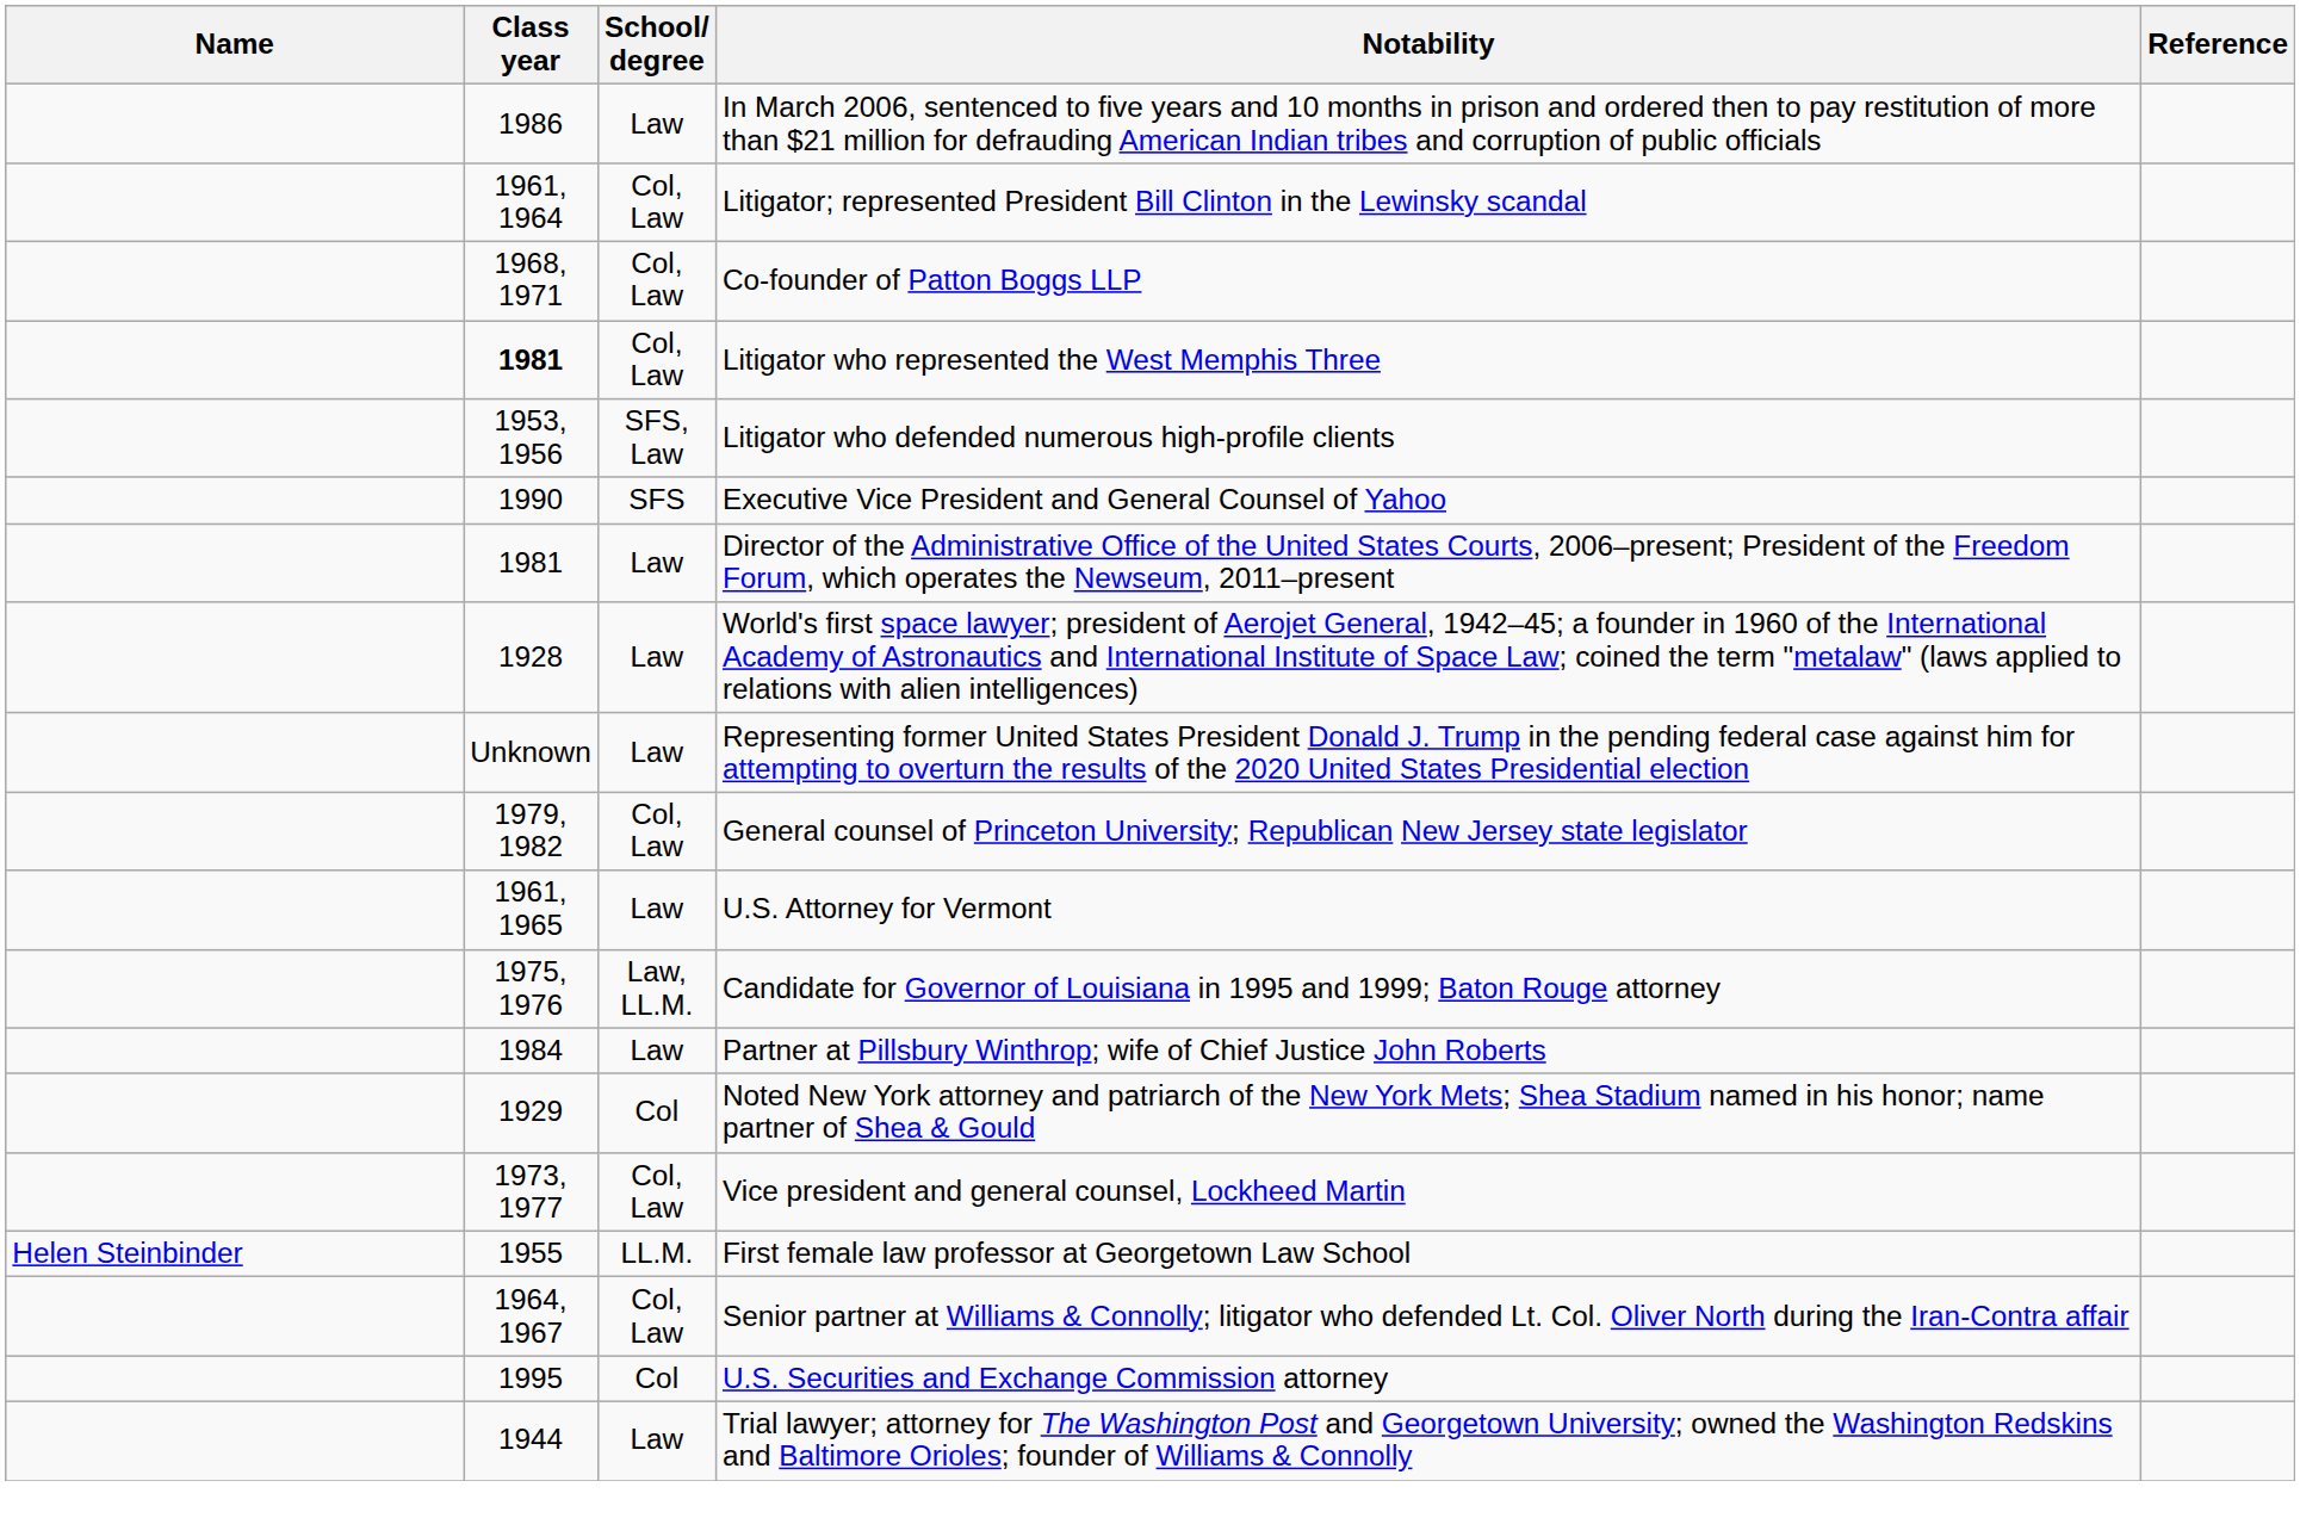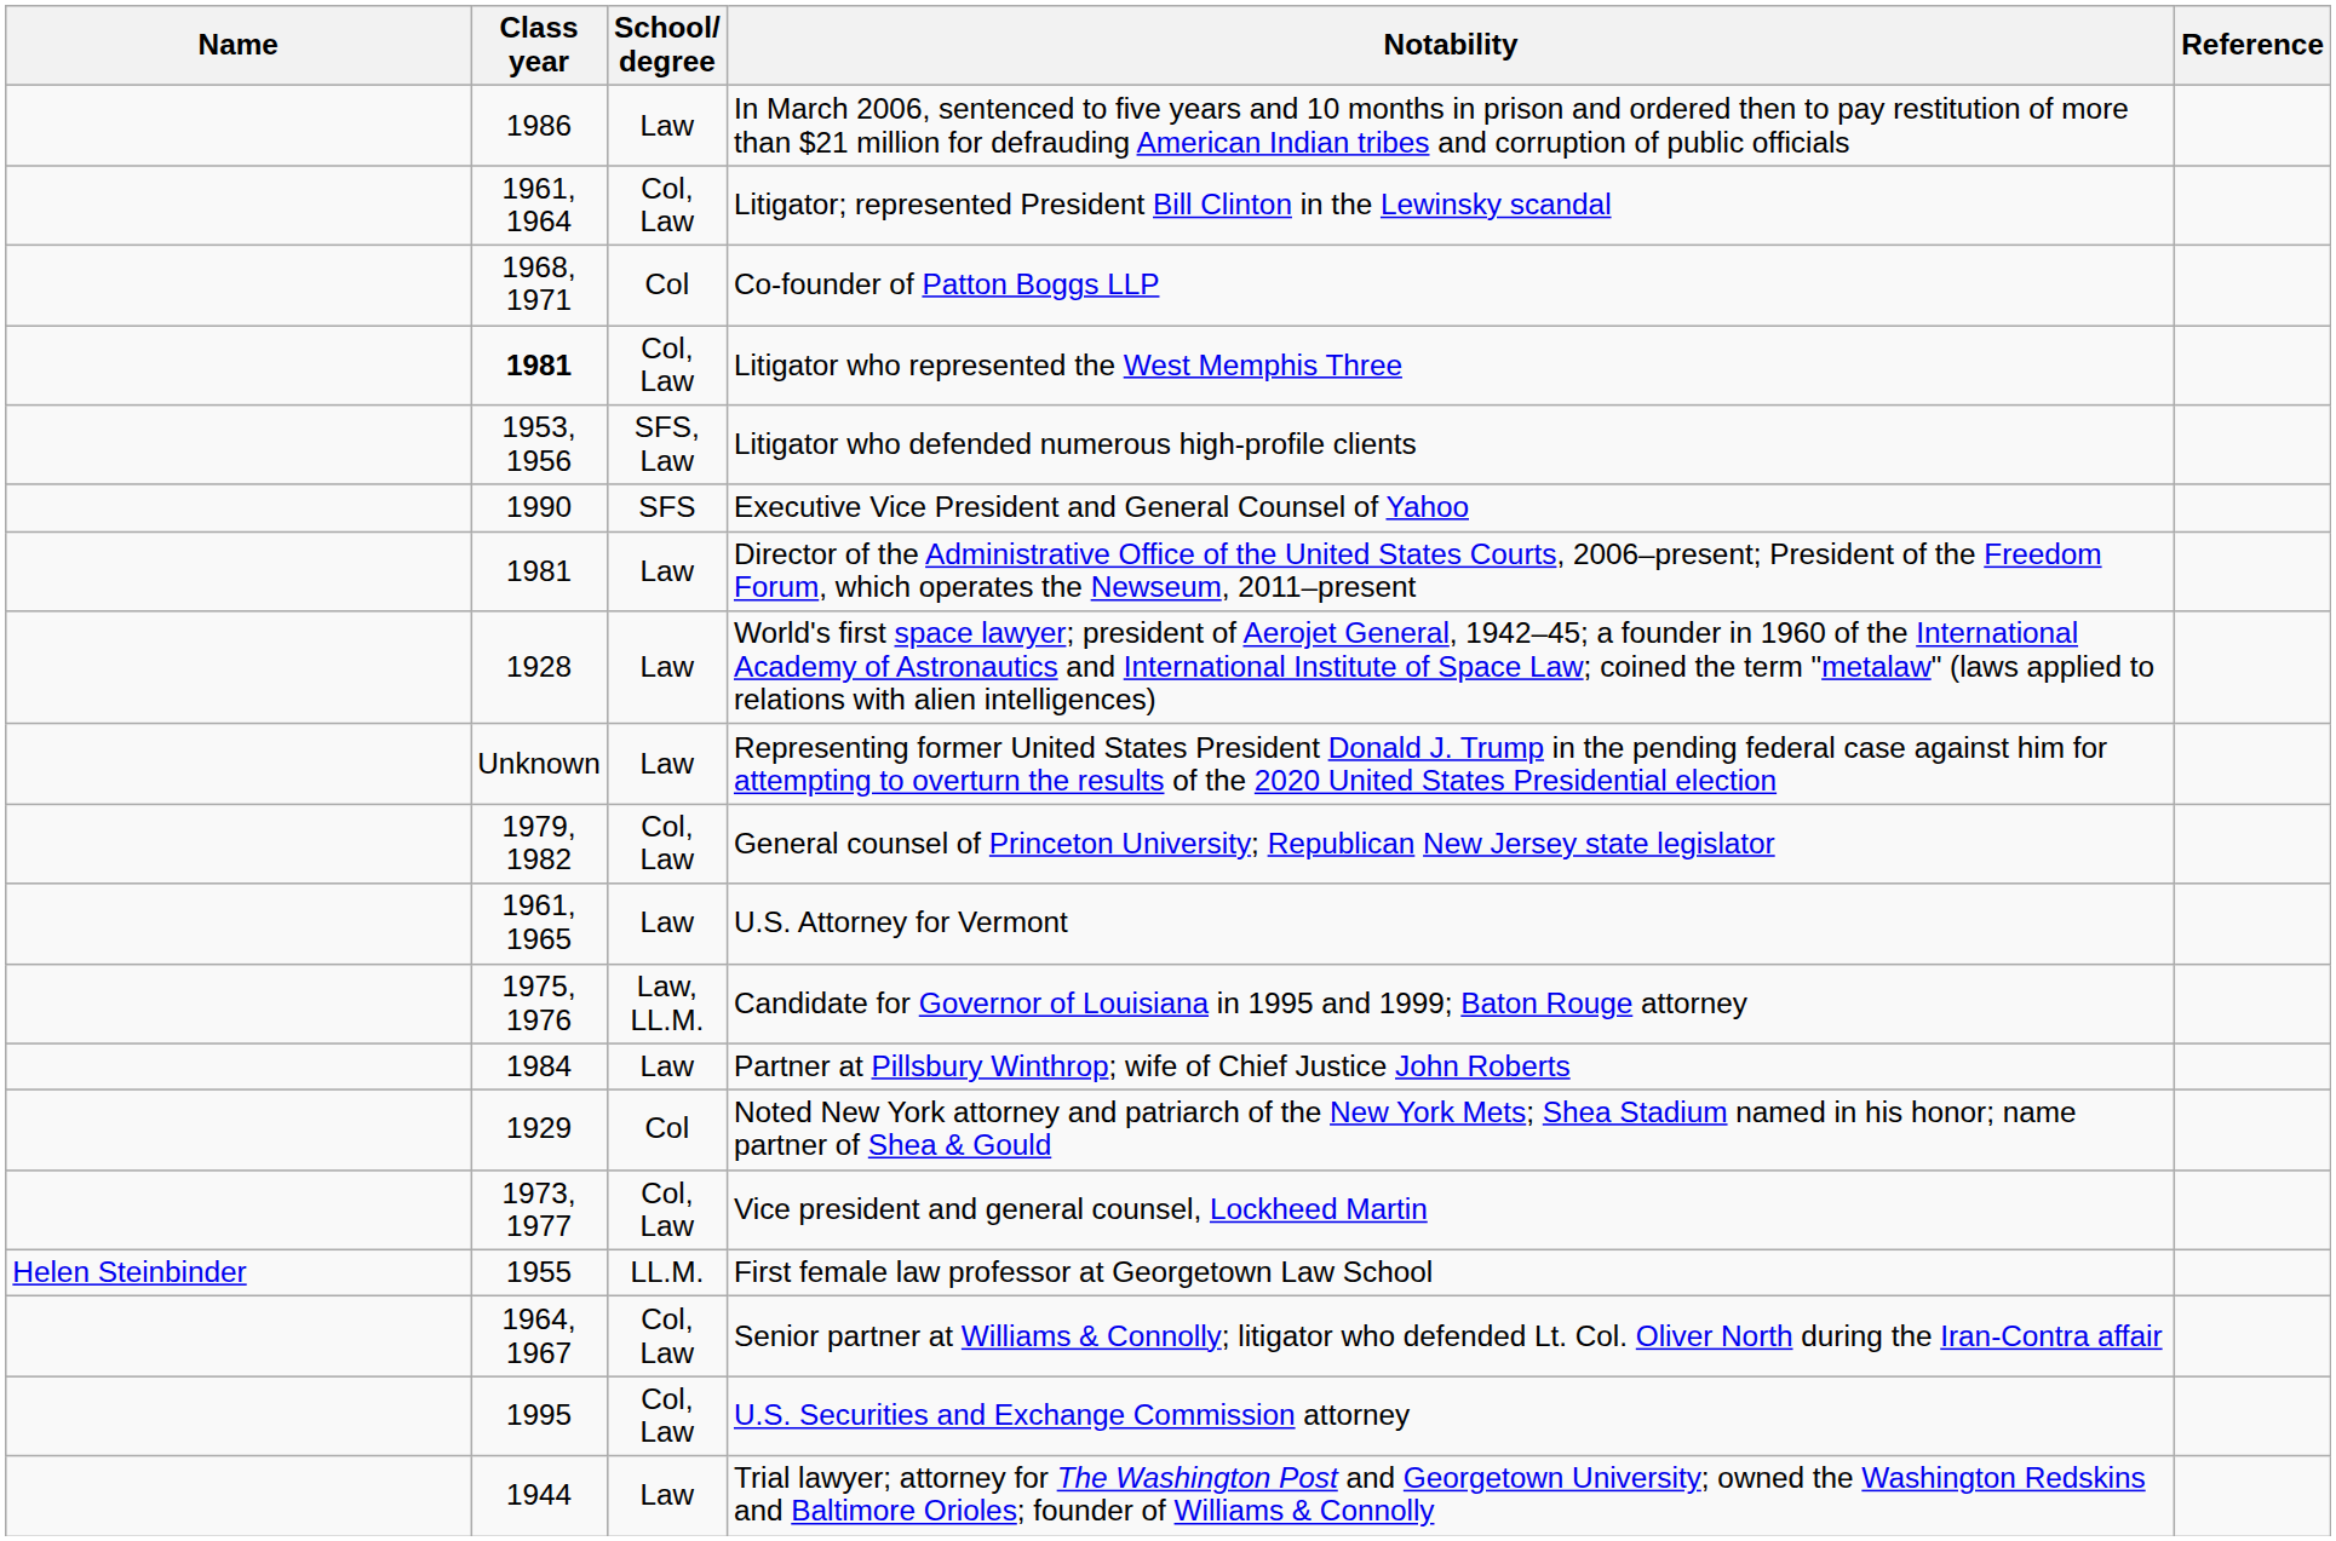Co-founder of Patton Boggs LLP | School/ degree: Col, Law -> Col
U.S. Securities and Exchange Commission attorney | School/ degree: Col -> Col, Law
